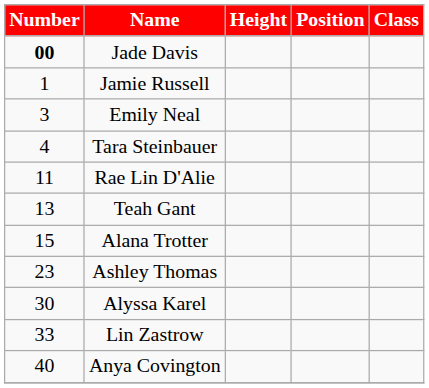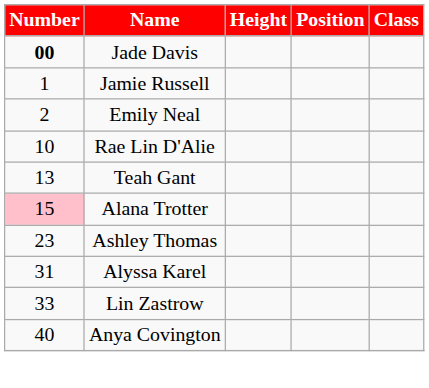Emily Neal | Number: 3 -> 2
- row: 4 | Tara Steinbauer
Rae Lin D'Alie | Number: 11 -> 10
Alana Trotter | Number: no background -> pink background
Alyssa Karel | Number: 30 -> 31
